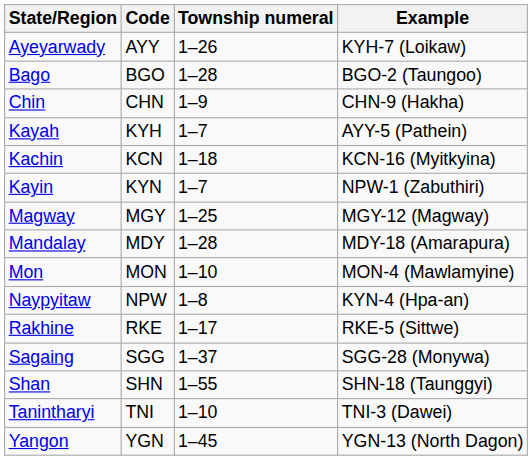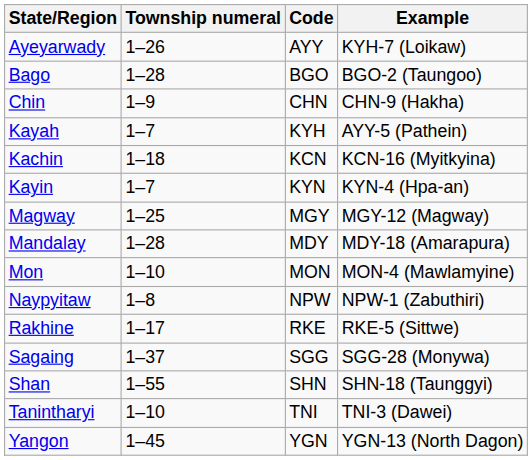columns swapped: Code <-> Township numeral
Kayin | Example: NPW-1 (Zabuthiri) -> KYN-4 (Hpa-an)
Naypyitaw | Example: KYN-4 (Hpa-an) -> NPW-1 (Zabuthiri)
